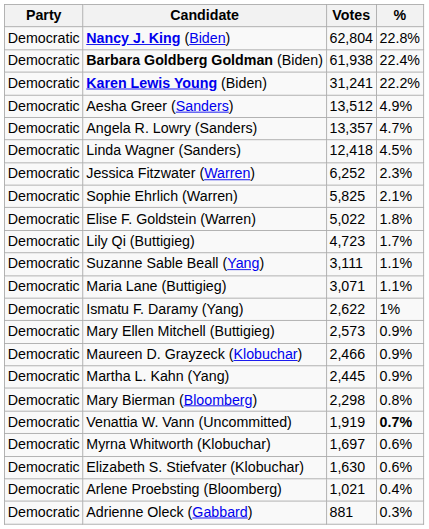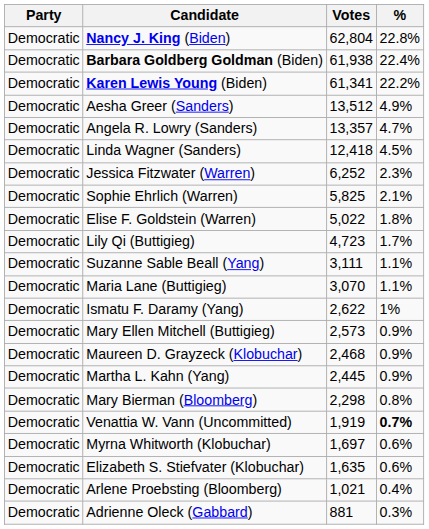Karen Lewis Young (Biden) | Votes: 31,241 -> 61,341
Maria Lane (Buttigieg) | Votes: 3,071 -> 3,070
Maureen D. Grayzeck (Klobuchar) | Votes: 2,466 -> 2,468
Elizabeth S. Stiefvater (Klobuchar) | Votes: 1,630 -> 1,635
